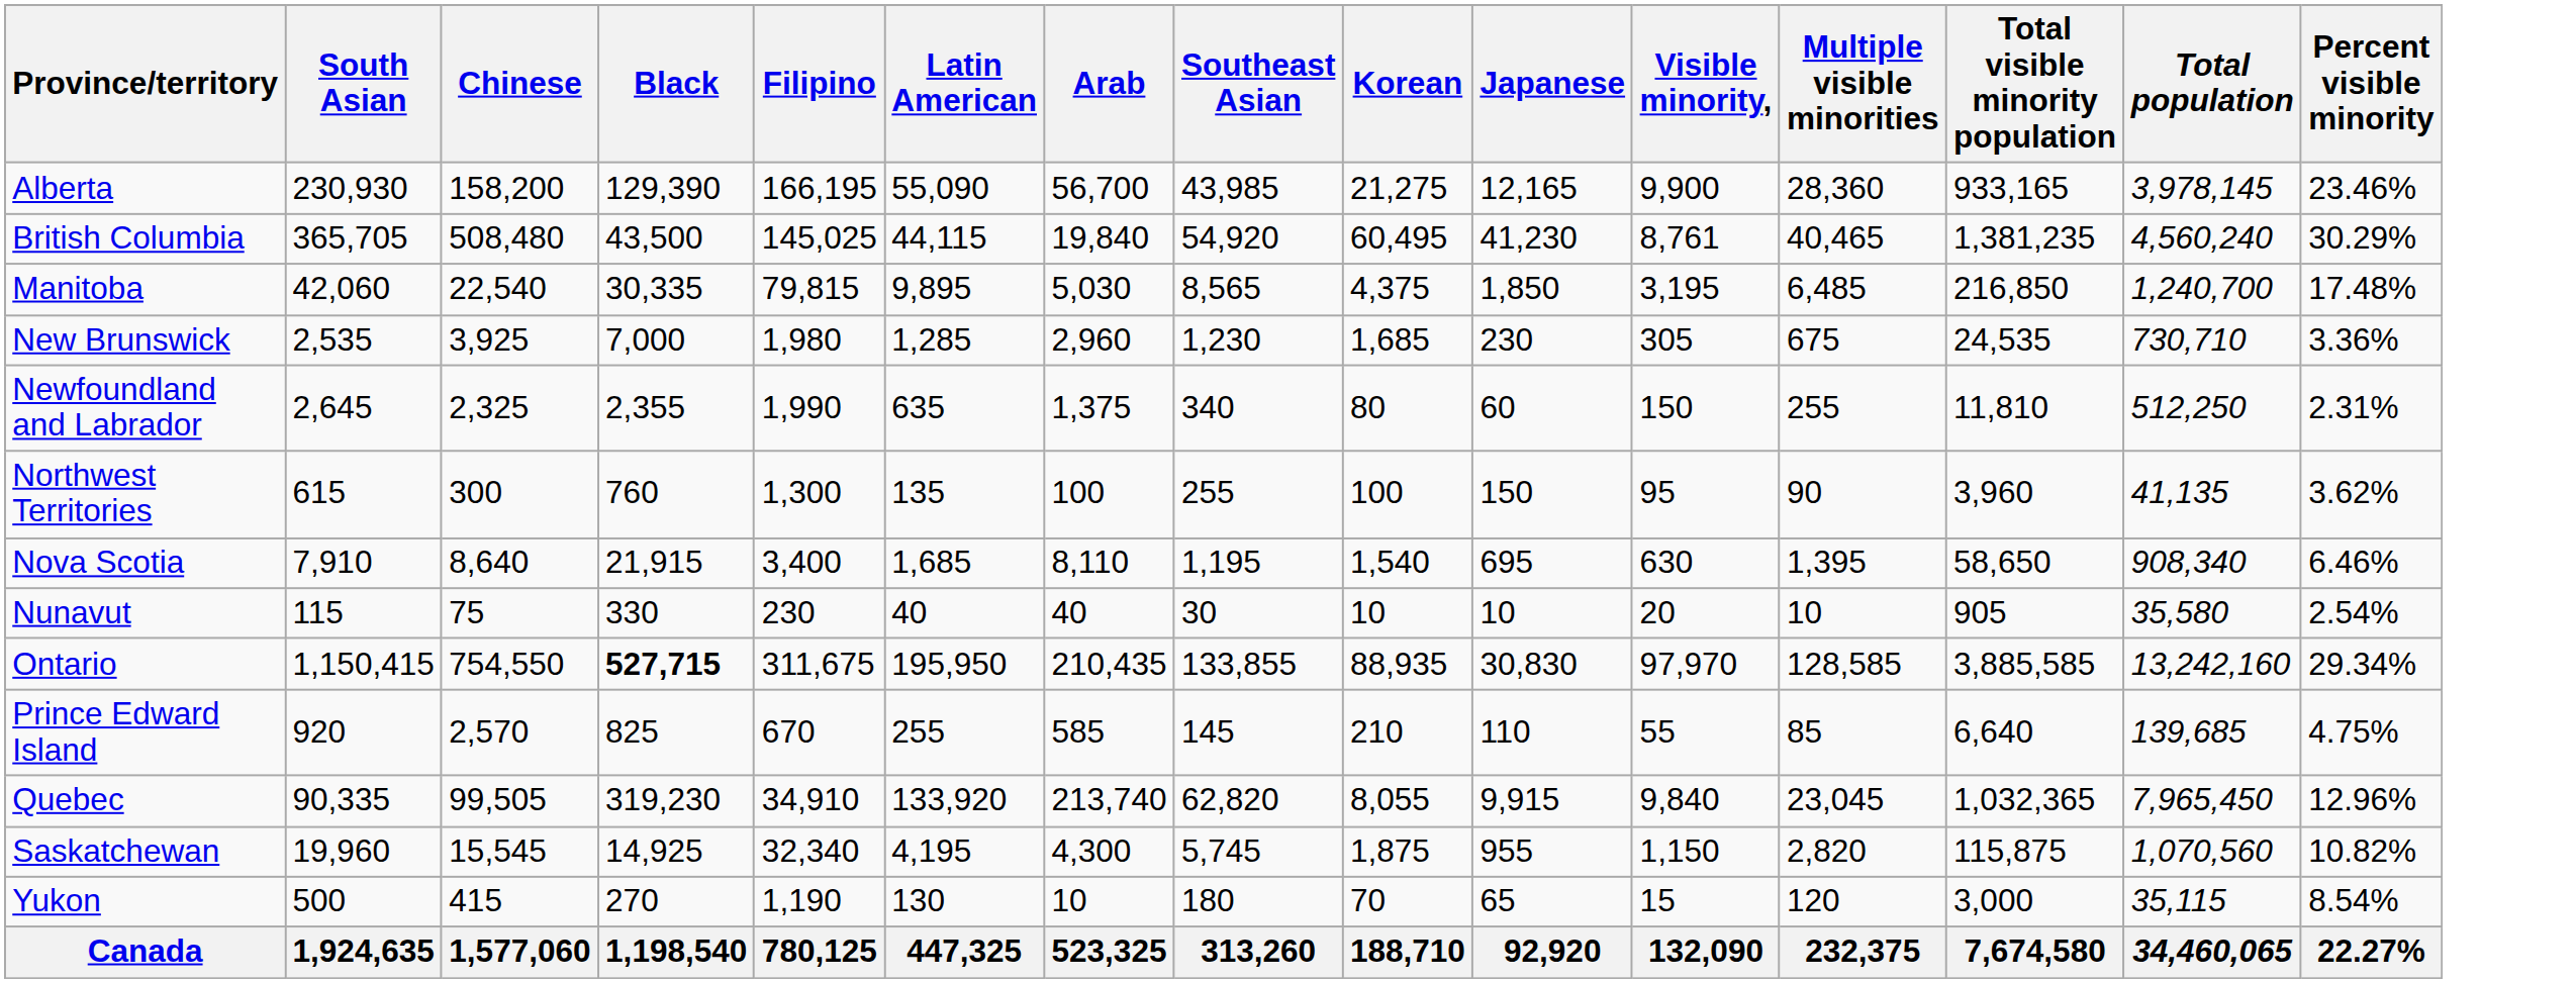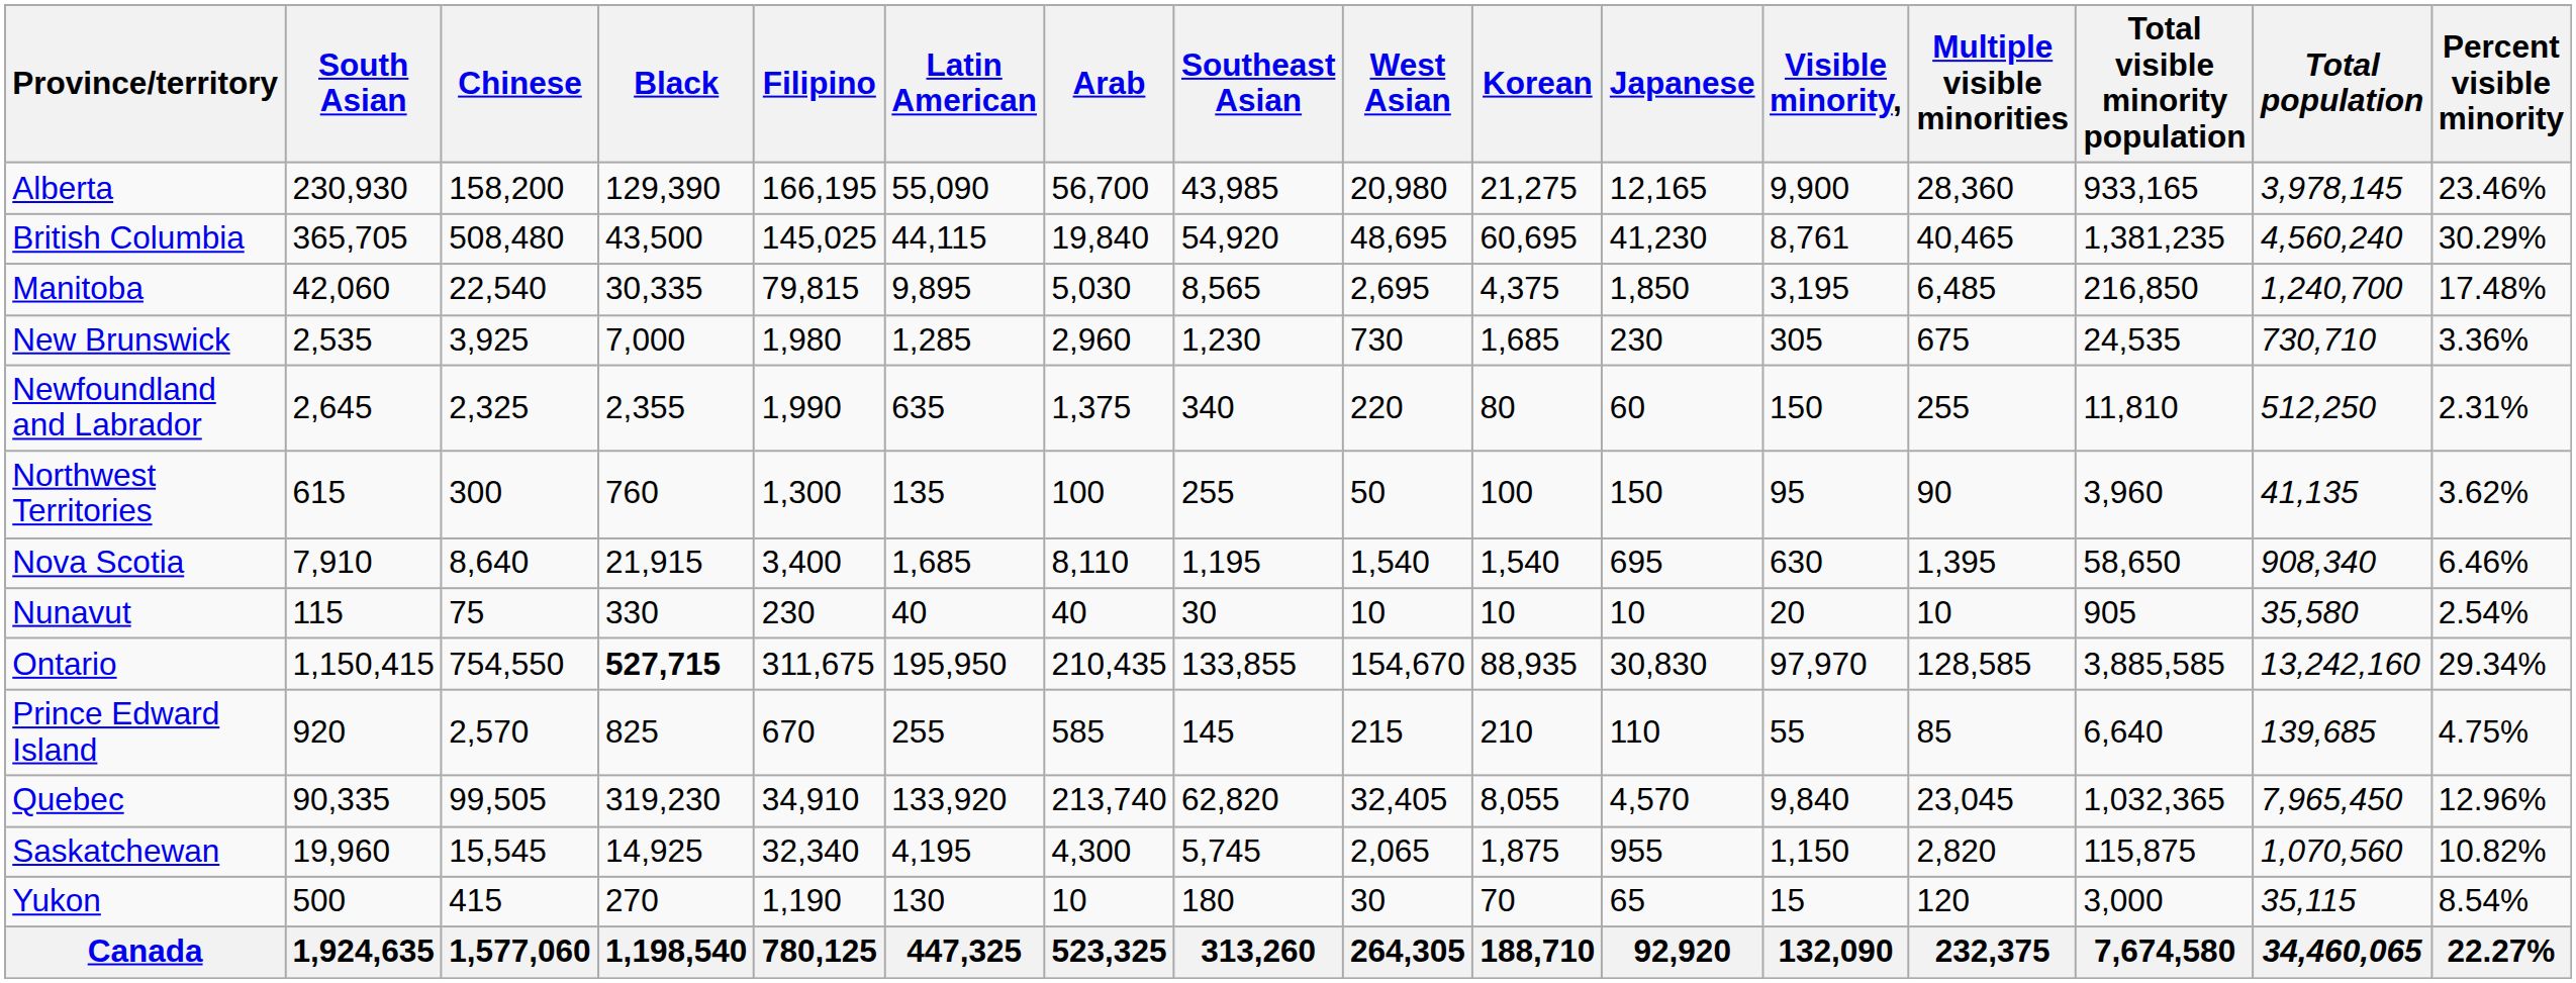+ column: West Asian | 20,980 | 48,695 | 2,695 | 730 | 220 | 50 | 1,540 | 10 | 154,670 | 215 | 32,405 | 2,065 | 30 | 264,305
British Columbia | Korean: 60,495 -> 60,695
Quebec | Japanese: 9,915 -> 4,570
